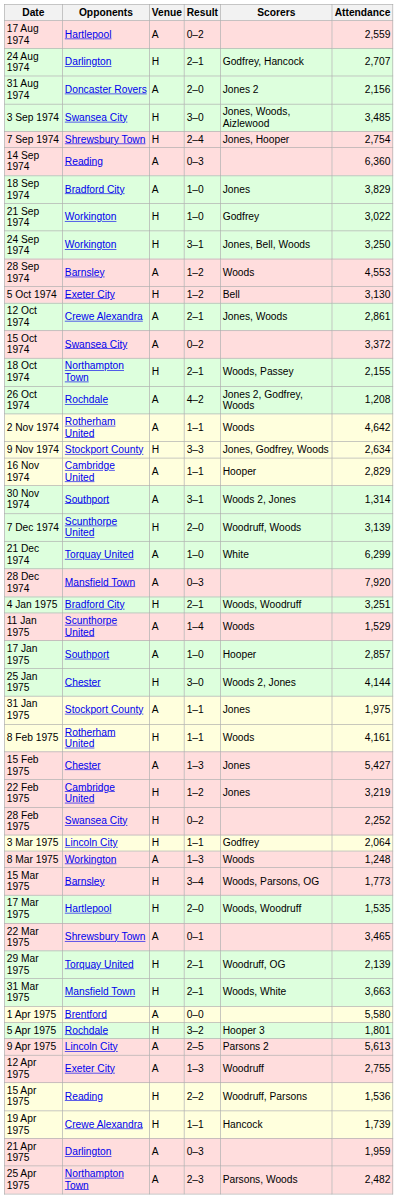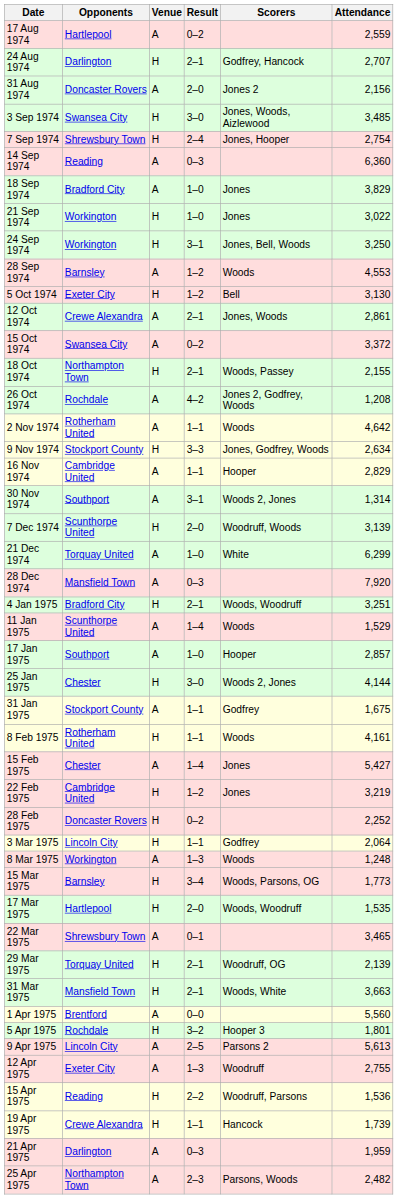21 Sep 1974 | Scorers: Godfrey -> Jones
31 Jan 1975 | Scorers: Jones -> Godfrey
31 Jan 1975 | Attendance: 1,975 -> 1,675
15 Feb 1975 | Result: 1–3 -> 1–4
28 Feb 1975 | Opponents: Swansea City -> Doncaster Rovers
1 Apr 1975 | Attendance: 5,580 -> 5,560
